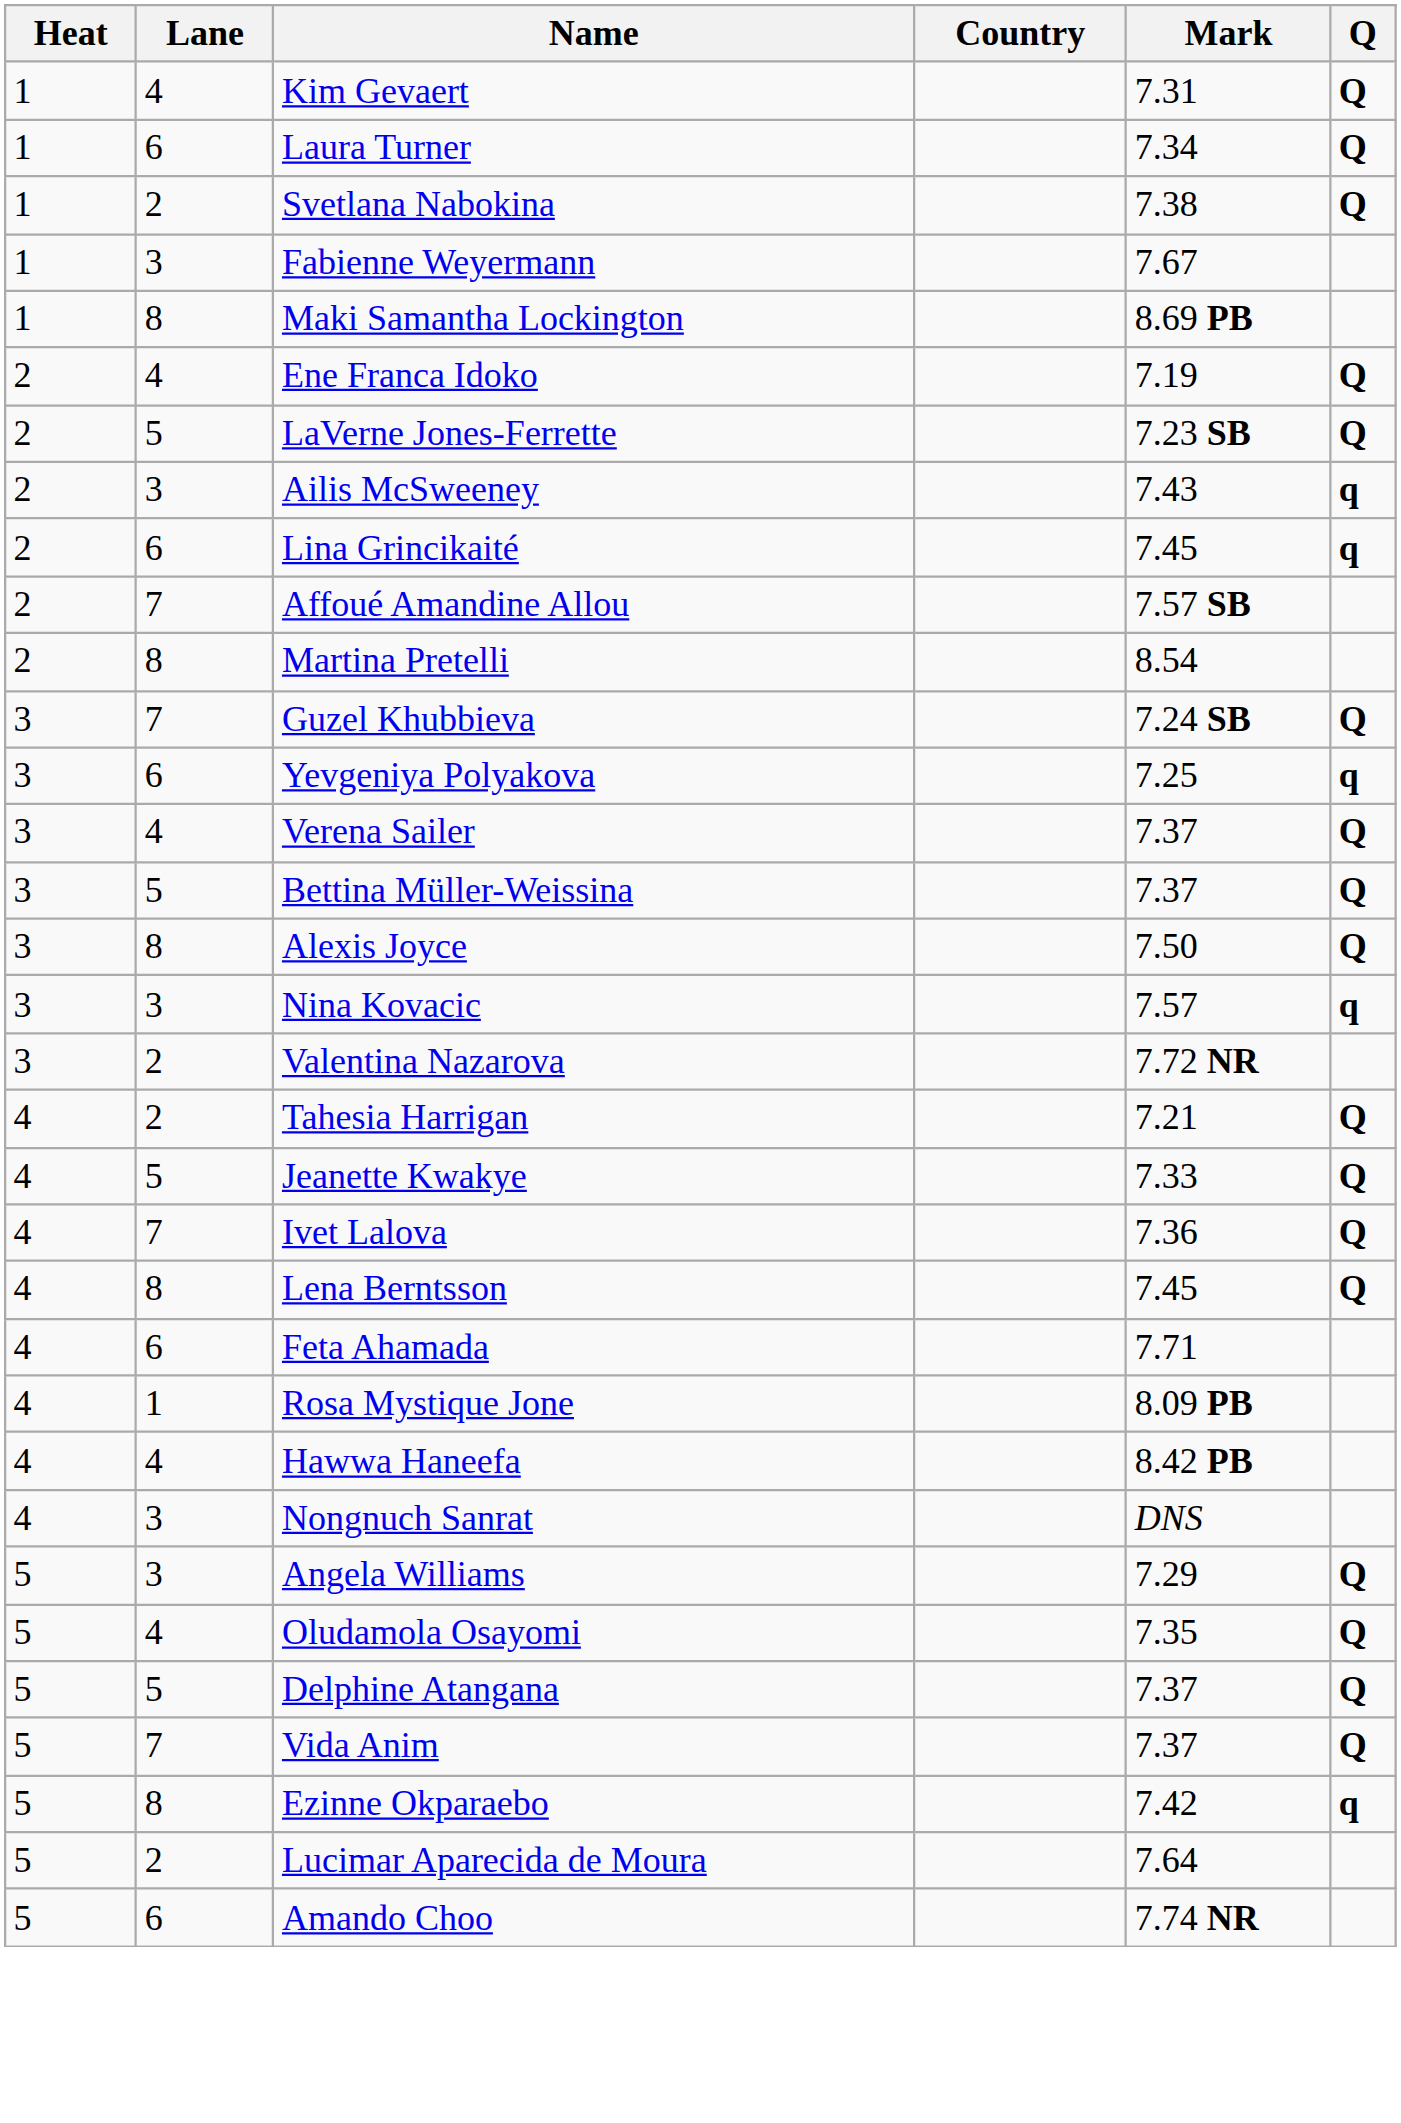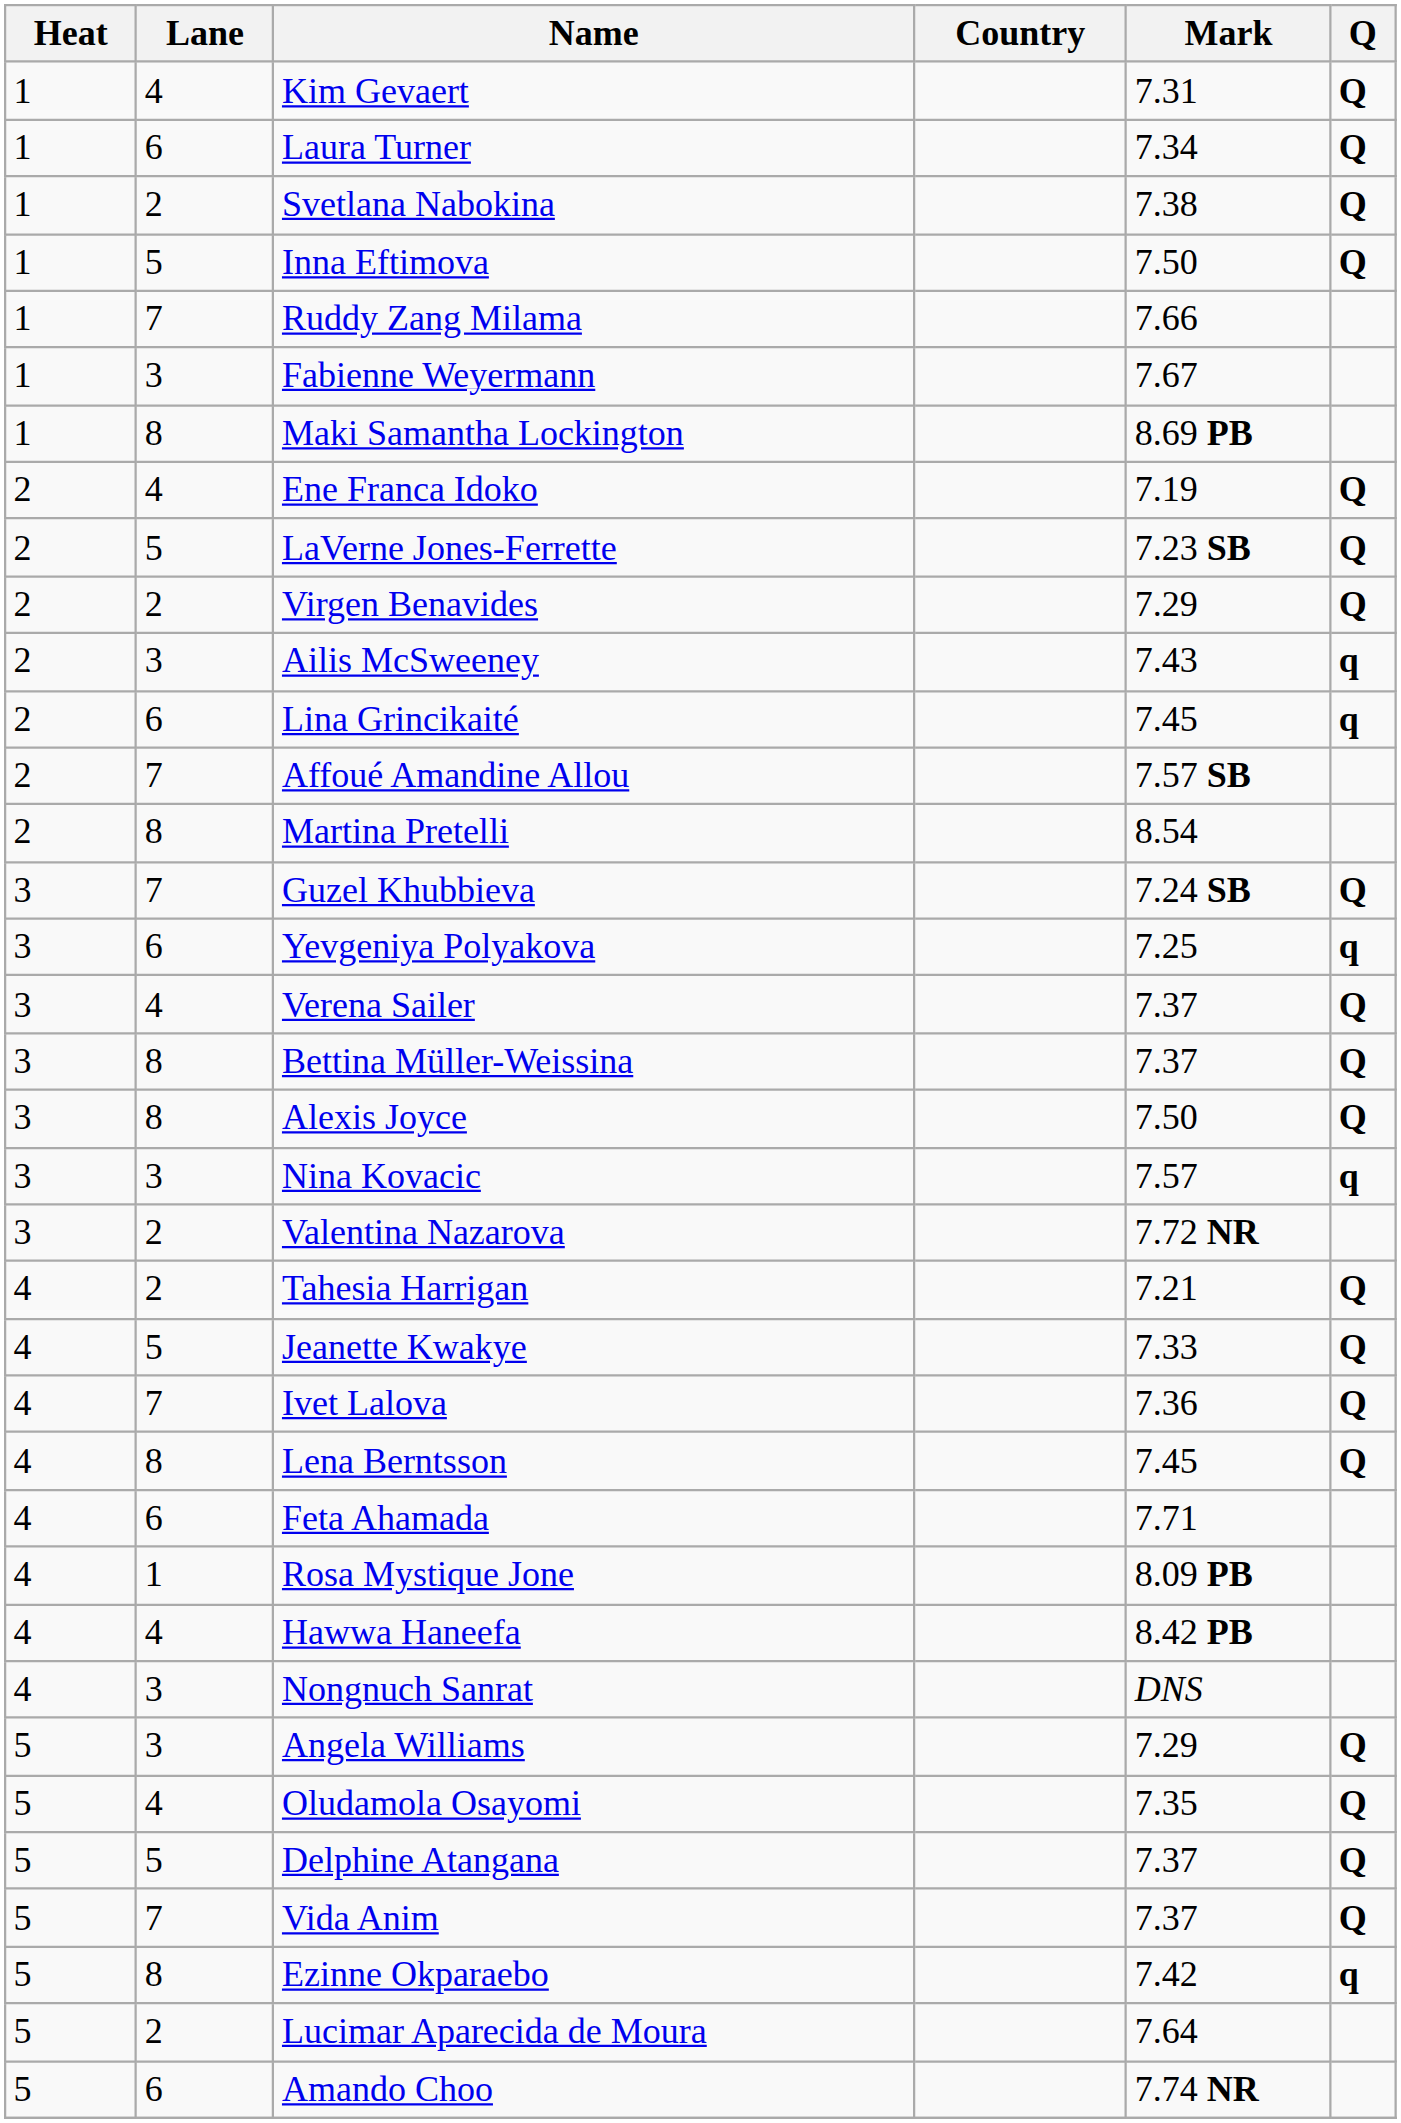+ row: 1 | 5 | Inna Eftimova | 7.50 | Q
+ row: 1 | 7 | Ruddy Zang Milama | 7.66
+ row: 2 | 2 | Virgen Benavides | 7.29 | Q
Bettina Müller-Weissina | Lane: 5 -> 8
